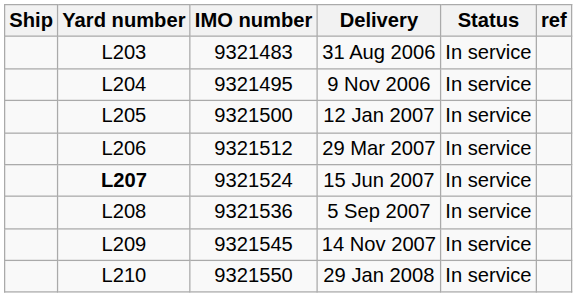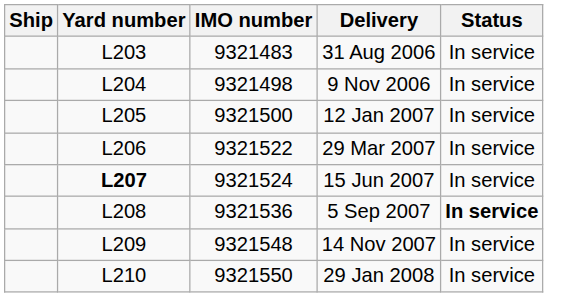- column: ref
9 Nov 2006 | IMO number: 9321495 -> 9321498
29 Mar 2007 | IMO number: 9321512 -> 9321522
5 Sep 2007 | Status: normal -> bold
14 Nov 2007 | IMO number: 9321545 -> 9321548
